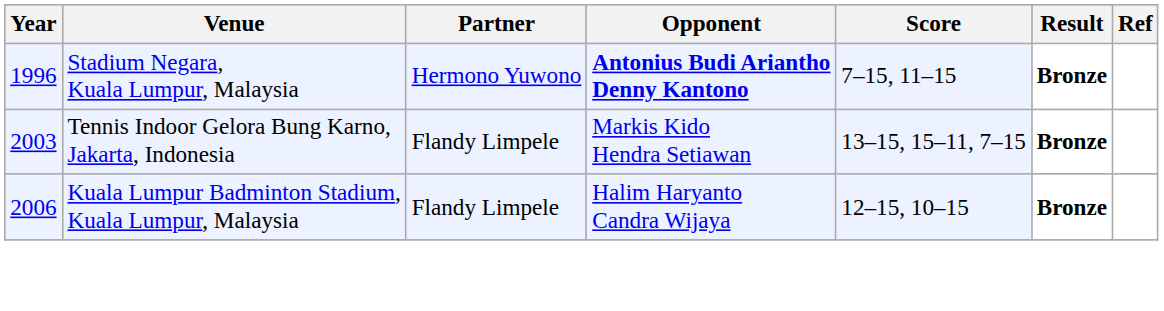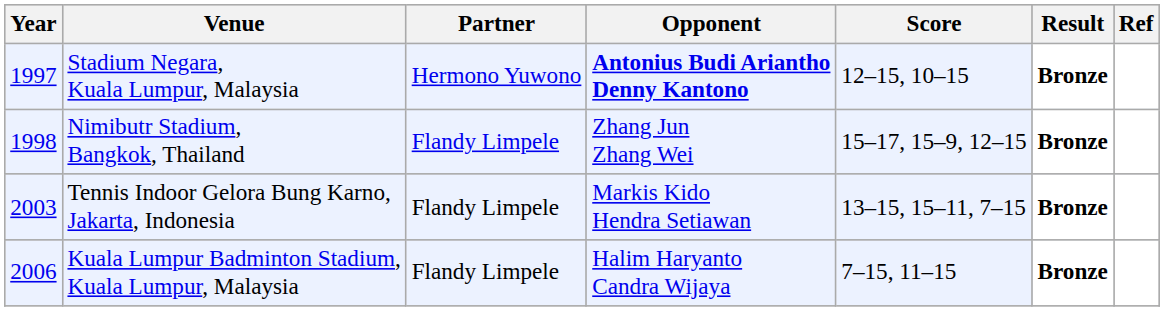Stadium Negara, Kuala Lumpur, Malaysia | Year: 1996 -> 1997
Stadium Negara, Kuala Lumpur, Malaysia | Score: 7–15, 11–15 -> 12–15, 10–15
+ row: 1998 | Nimibutr Stadium, Bangkok, Thailand | Flandy Limpele | Zhang Jun Zhang Wei | 15–17, 15–9, 12–15 | Bronze
Kuala Lumpur Badminton Stadium, Kuala Lumpur, Malaysia | Score: 12–15, 10–15 -> 7–15, 11–15
